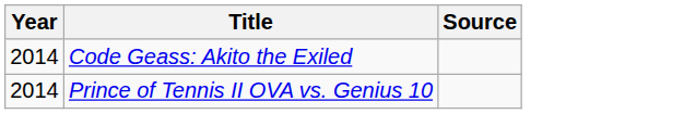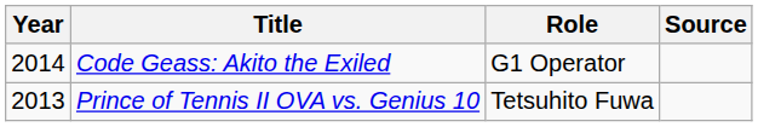+ column: Role | G1 Operator | Tetsuhito Fuwa
Prince of Tennis II OVA vs. Genius 10 | Year: 2014 -> 2013
